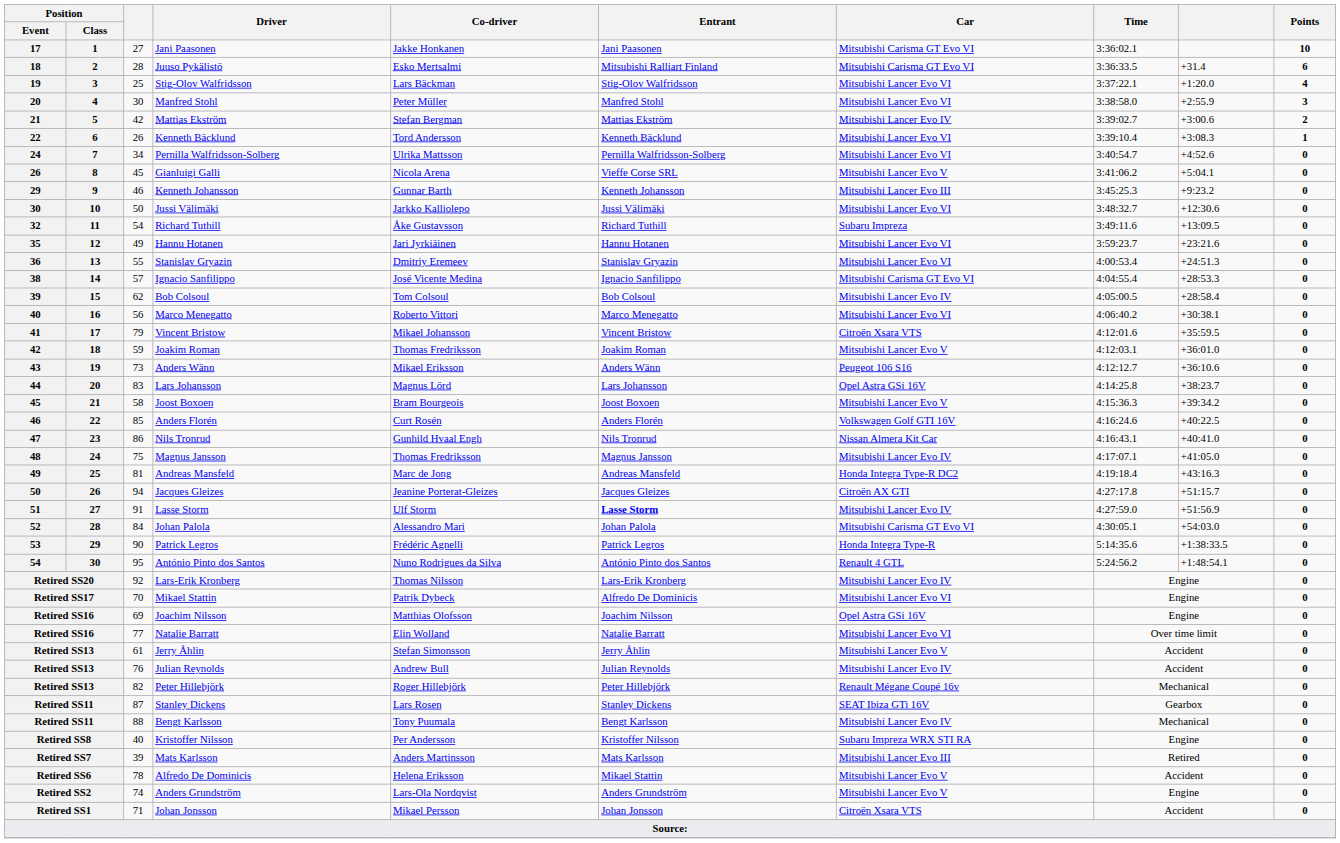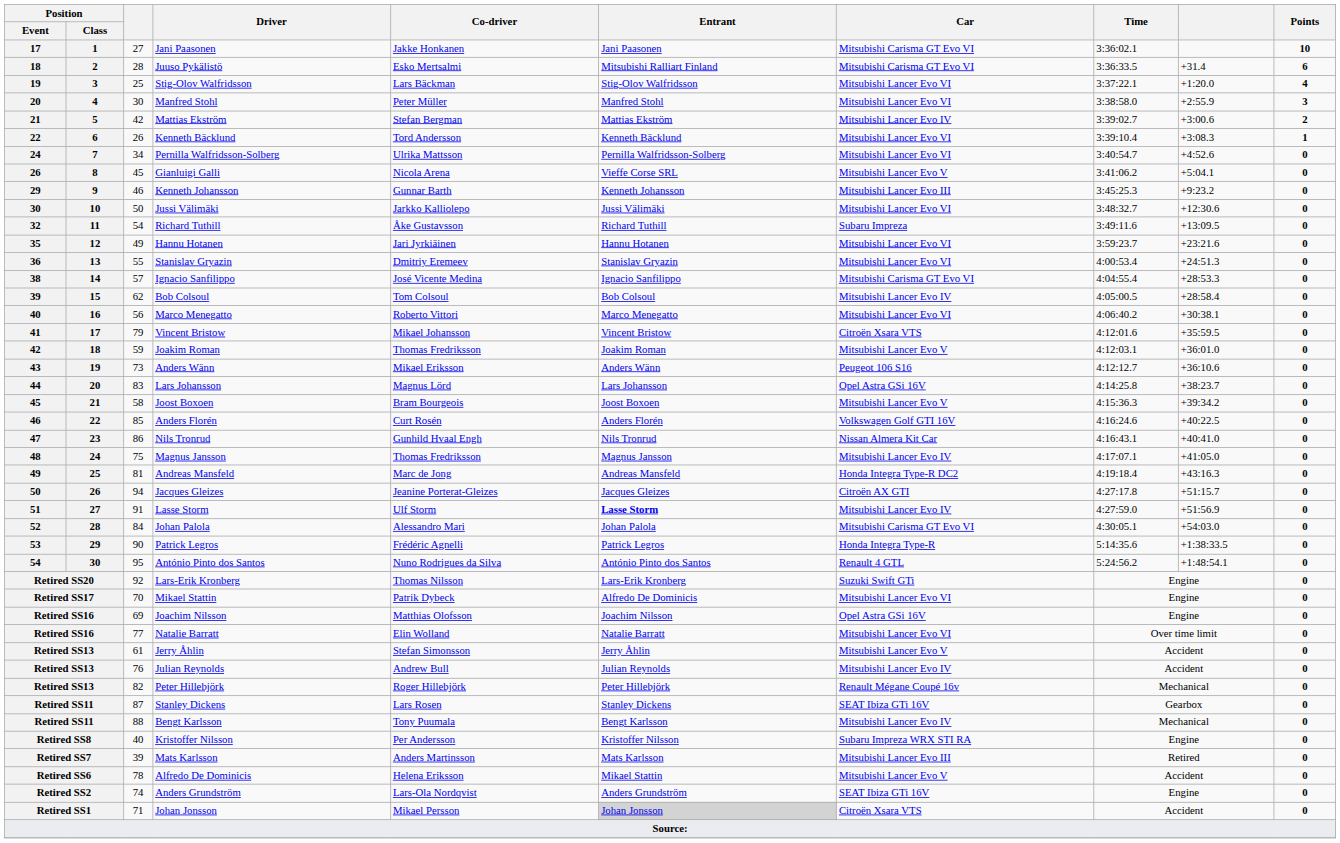Retired SS20 | Car: Mitsubishi Lancer Evo IV -> Suzuki Swift GTi
Retired SS2 | Car: Mitsubishi Lancer Evo V -> SEAT Ibiza GTi 16V
Retired SS1 | Entrant: no background -> lightgrey background
